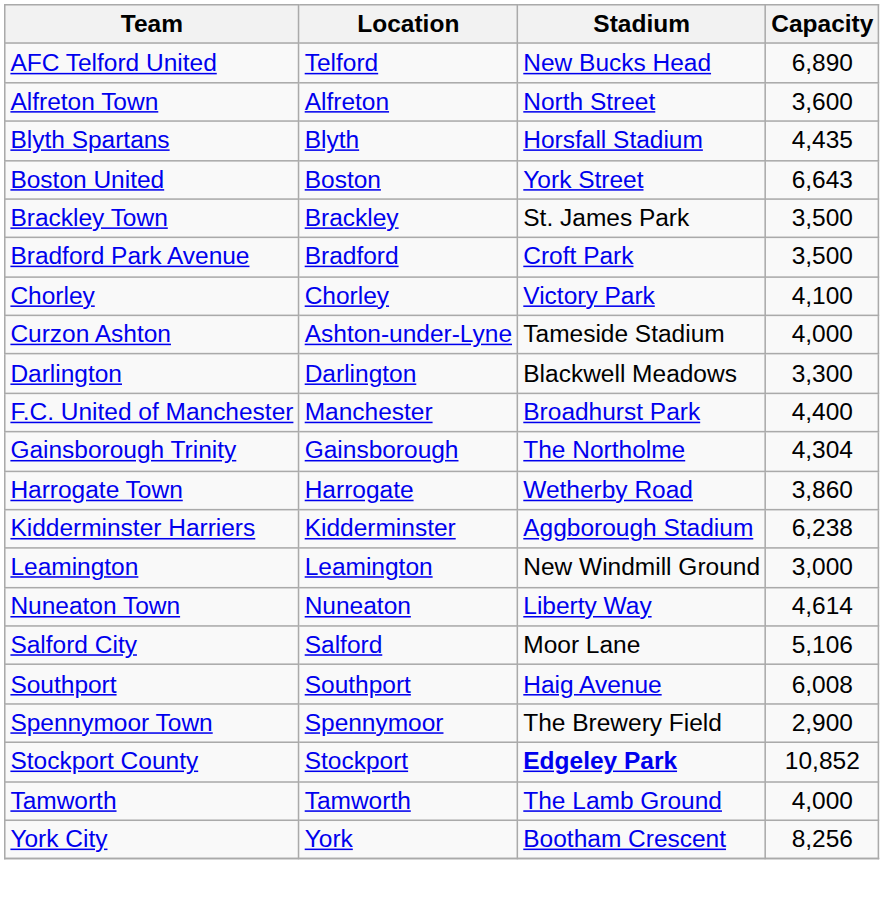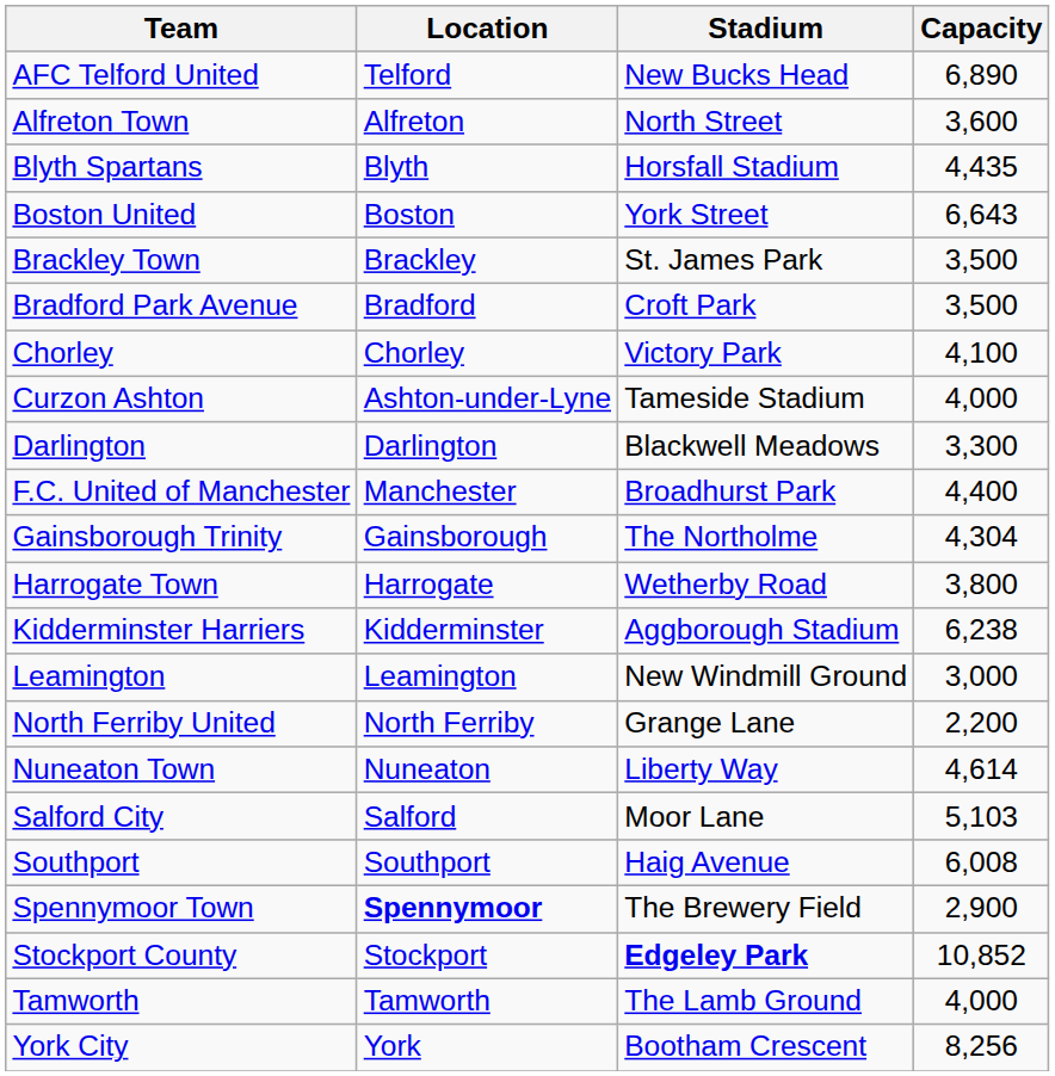Harrogate Town | Capacity: 3,860 -> 3,800
+ row: North Ferriby United | North Ferriby | Grange Lane | 2,200
Salford City | Capacity: 5,106 -> 5,103
Spennymoor Town | Location: normal -> bold
